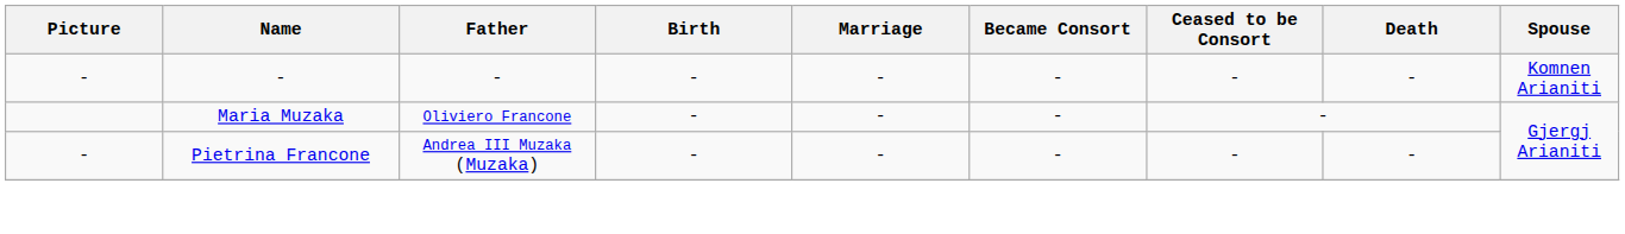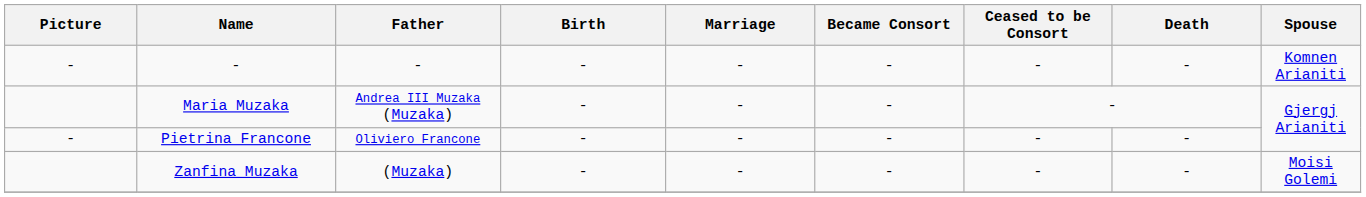Maria Muzaka | Father: Oliviero Francone -> Andrea III Muzaka (Muzaka)
Pietrina Francone | Father: Andrea III Muzaka (Muzaka) -> Oliviero Francone
+ row: Zanfina Muzaka | (Muzaka) | - | - | - | - | - | Moisi Golemi
